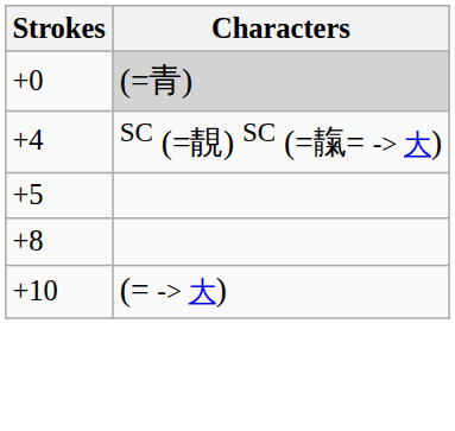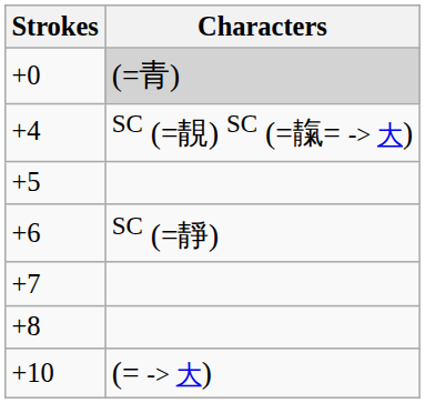+ row: +6 | SC (=靜)
+ row: +7
